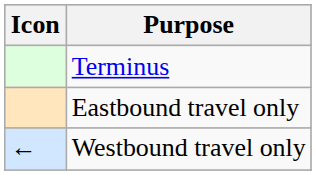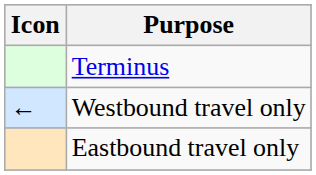rows swapped: Eastbound travel only <-> Westbound travel only
